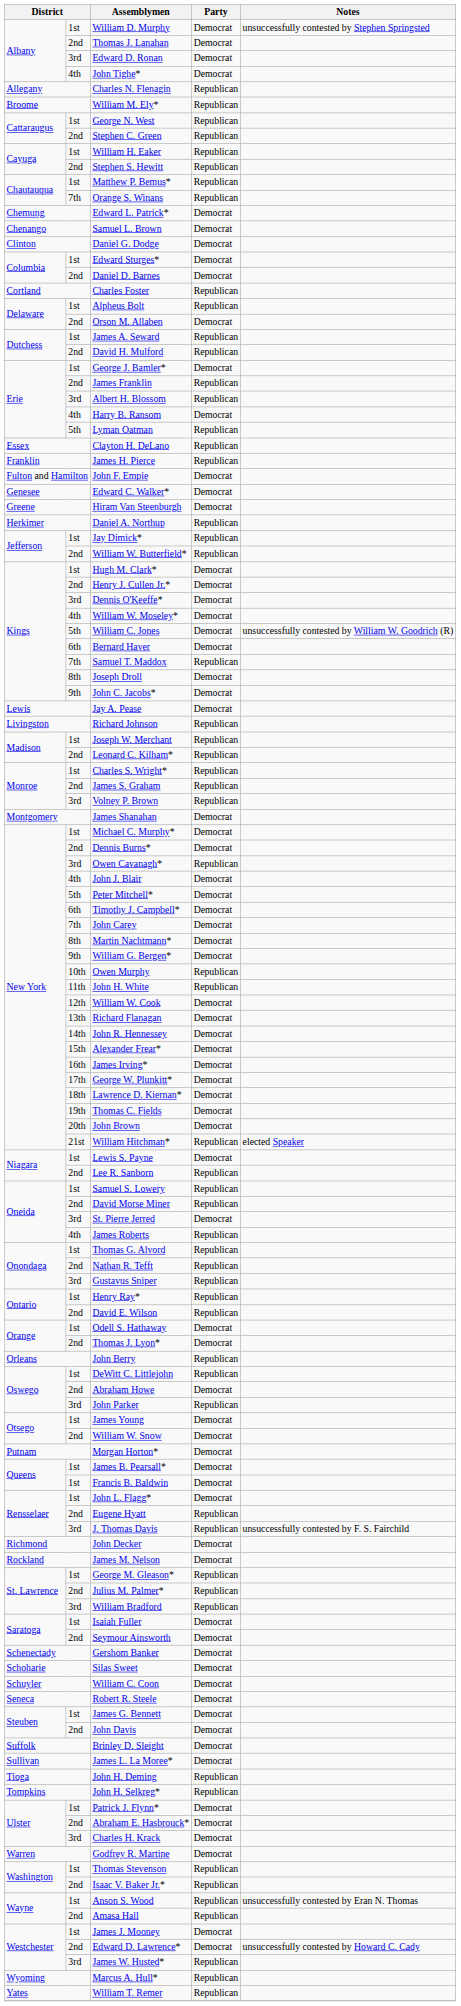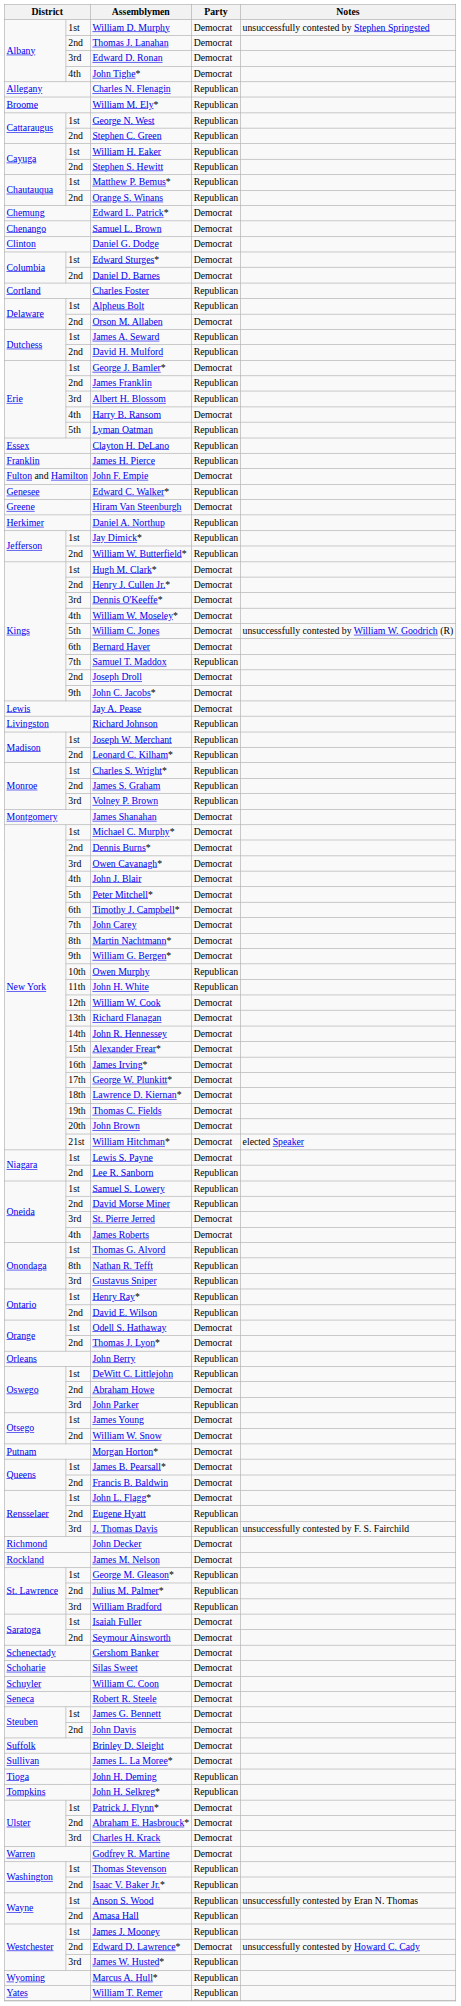Orange S. Winans | column 2: 7th -> 2nd
Edward C. Walker* | Party: Democrat -> Republican
Joseph Droll | column 2: 8th -> 2nd
Owen Cavanagh* | Party: Republican -> Democrat
William Hitchman* | Party: Republican -> Democrat
James Roberts | Party: Republican -> Democrat
Nathan R. Tefft | column 2: 2nd -> 8th
Francis B. Baldwin | column 2: 1st -> 2nd
James J. Mooney | Party: Democrat -> Republican
